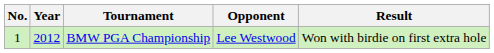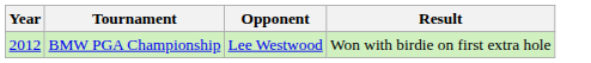- column: No. | 1
